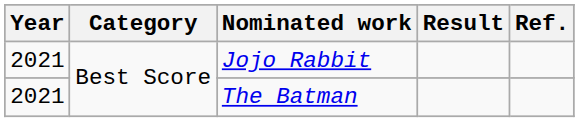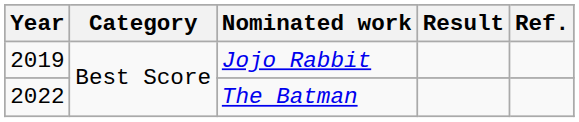Jojo Rabbit | Year: 2021 -> 2019
The Batman | Year: 2021 -> 2022
